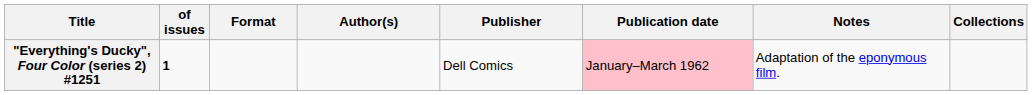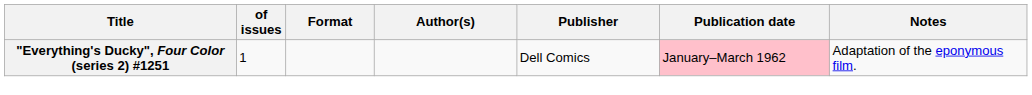- column: Collections
"Everything's Ducky", Four Color (series 2) #1251 | of issues: bold -> normal
